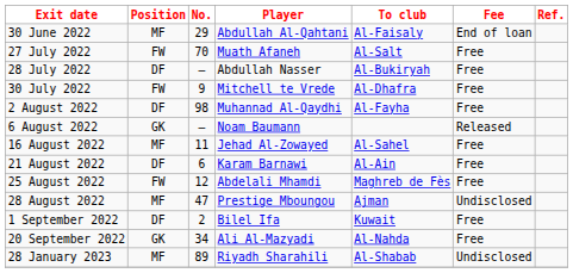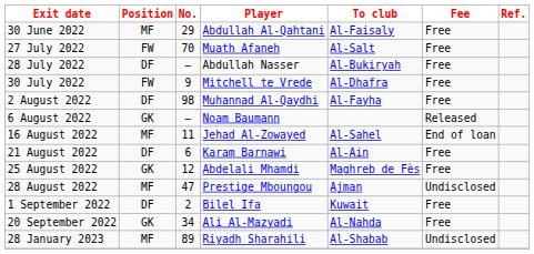30 June 2022 | Fee: End of loan -> Free
16 August 2022 | Fee: Free -> End of loan
25 August 2022 | Position: FW -> GK
